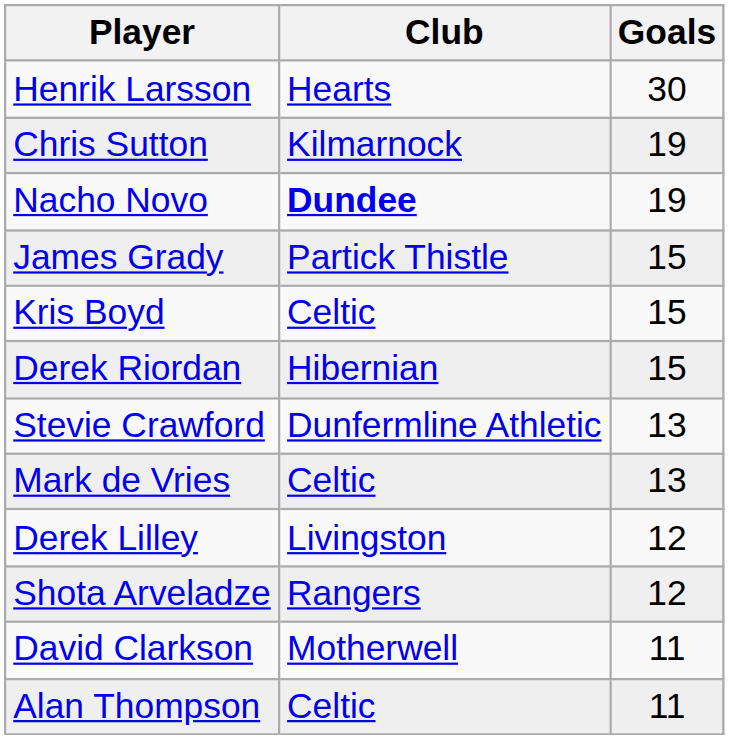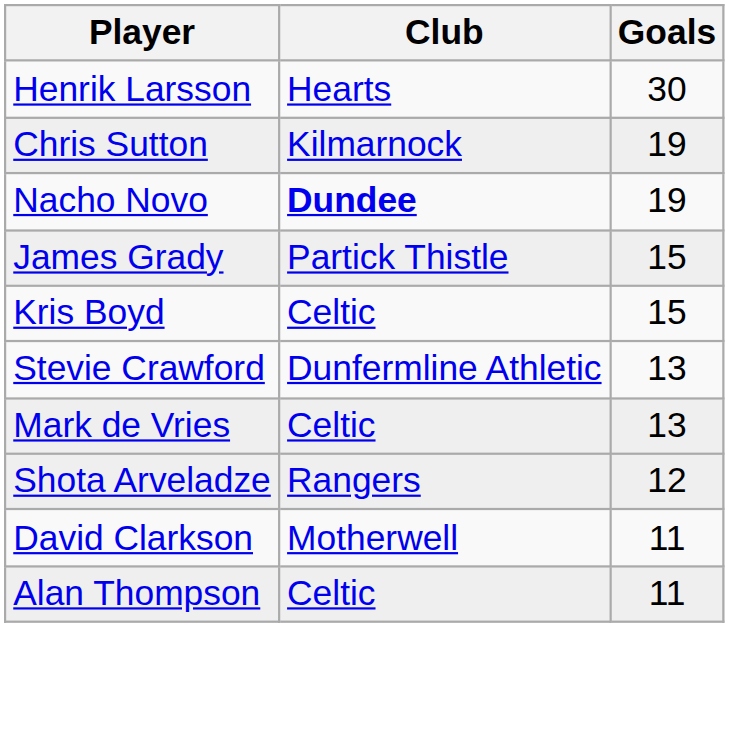- row: Derek Riordan | Hibernian | 15
- row: Derek Lilley | Livingston | 12
